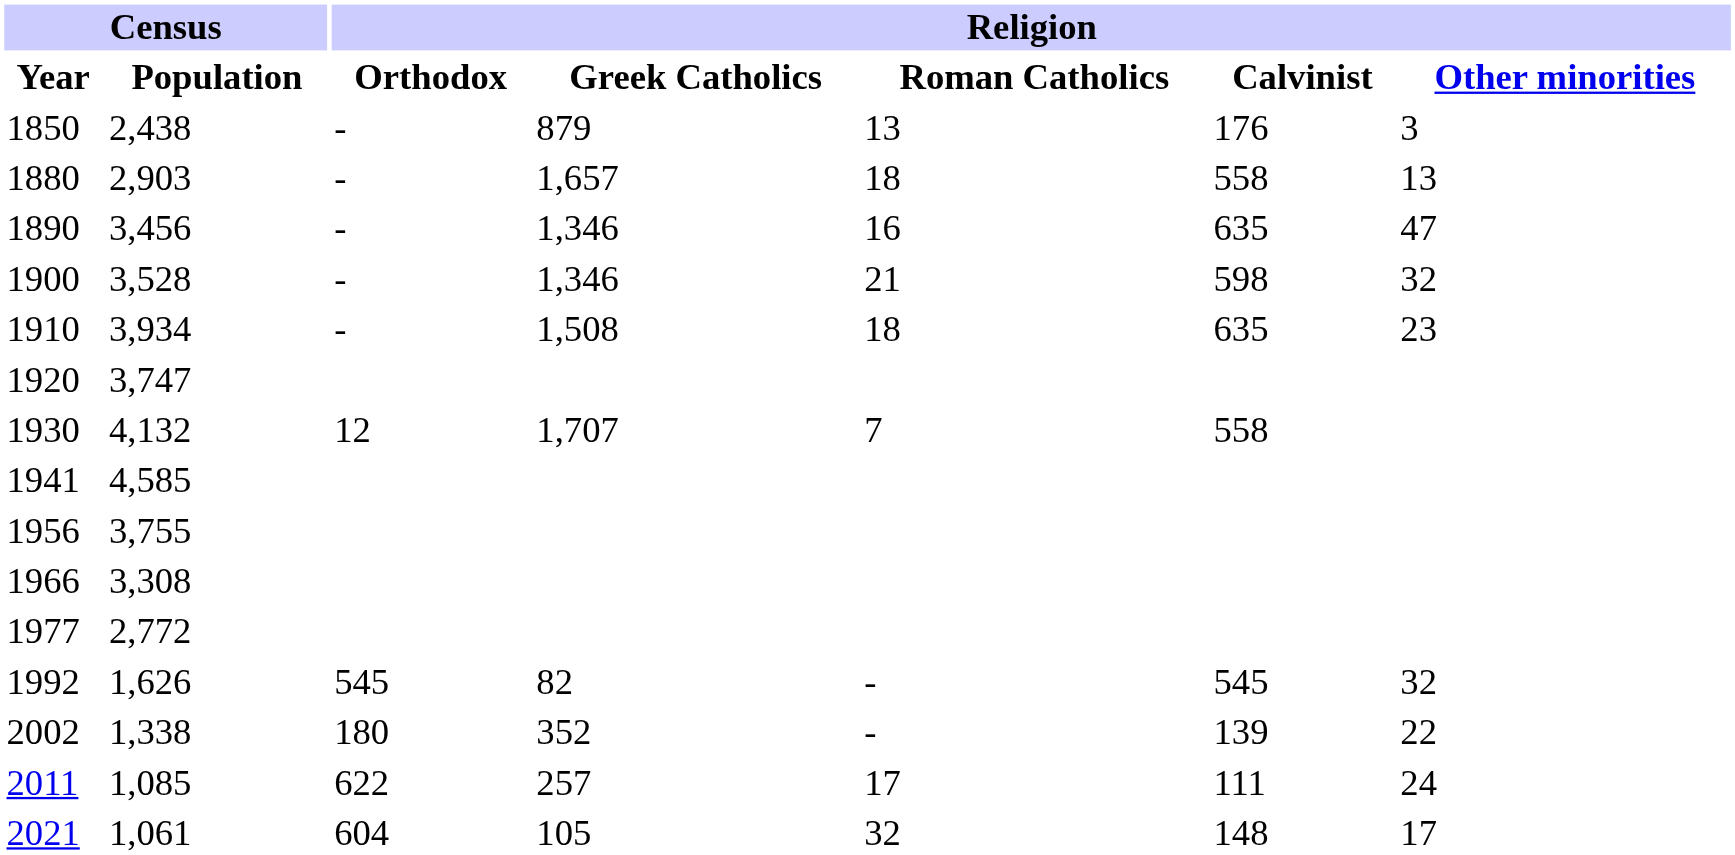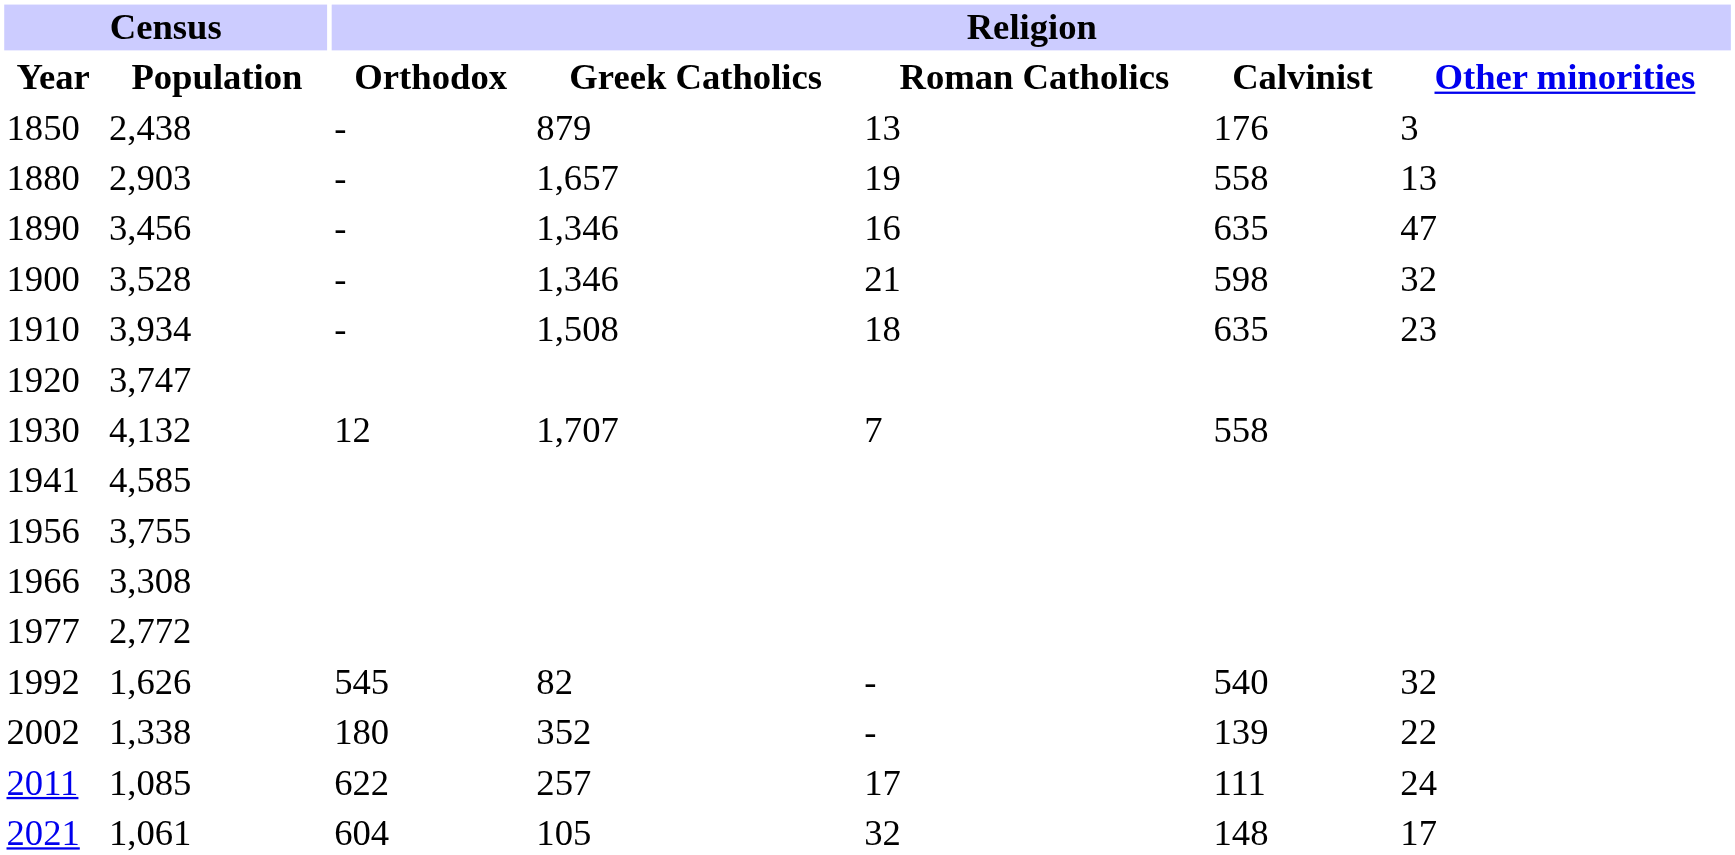1880 | Religion / Roman Catholics: 18 -> 19
1992 | Religion / Calvinist: 545 -> 540
